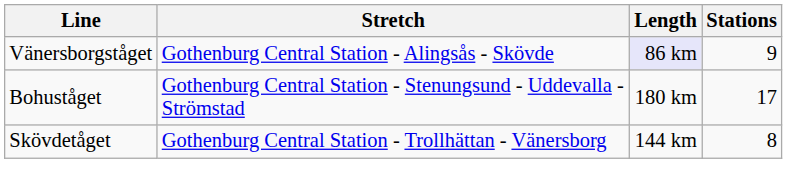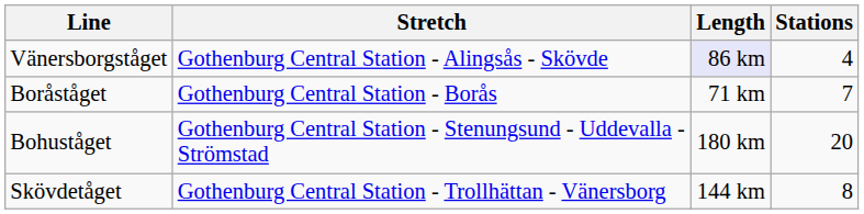Vänersborgståget | Stations: 9 -> 4
+ row: Boråståget | Gothenburg Central Station - Borås | 71 km | 7
Bohuståget | Stations: 17 -> 20
